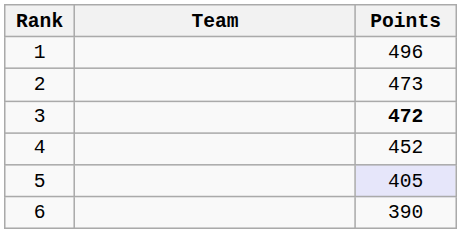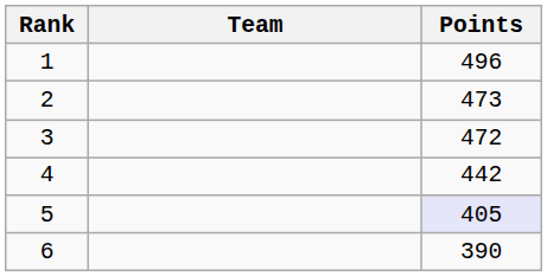3 | Points: bold -> normal
4 | Points: 452 -> 442
